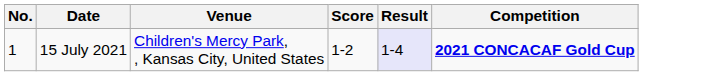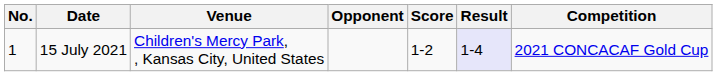+ column: Opponent
15 July 2021 | Competition: bold -> normal
